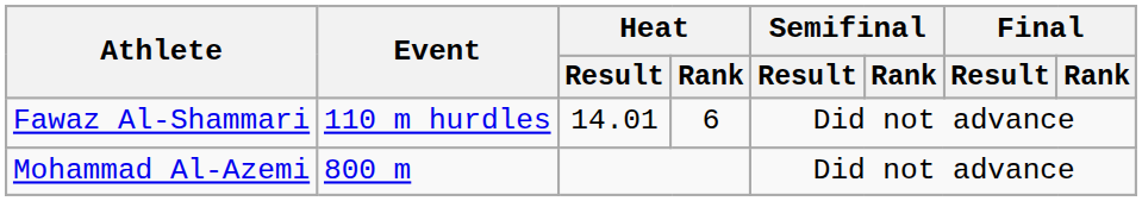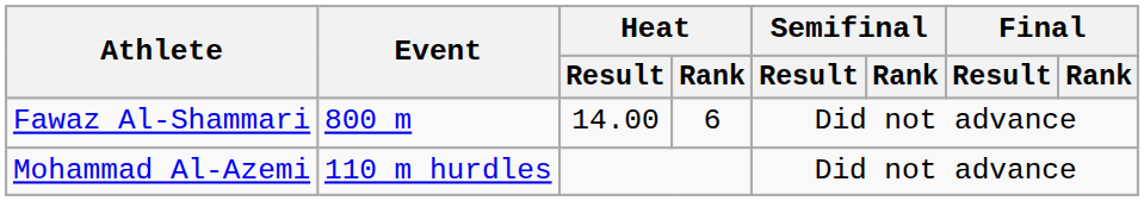Fawaz Al-Shammari | Event: 110 m hurdles -> 800 m
Fawaz Al-Shammari | Heat / Result: 14.01 -> 14.00
Mohammad Al-Azemi | Event: 800 m -> 110 m hurdles
